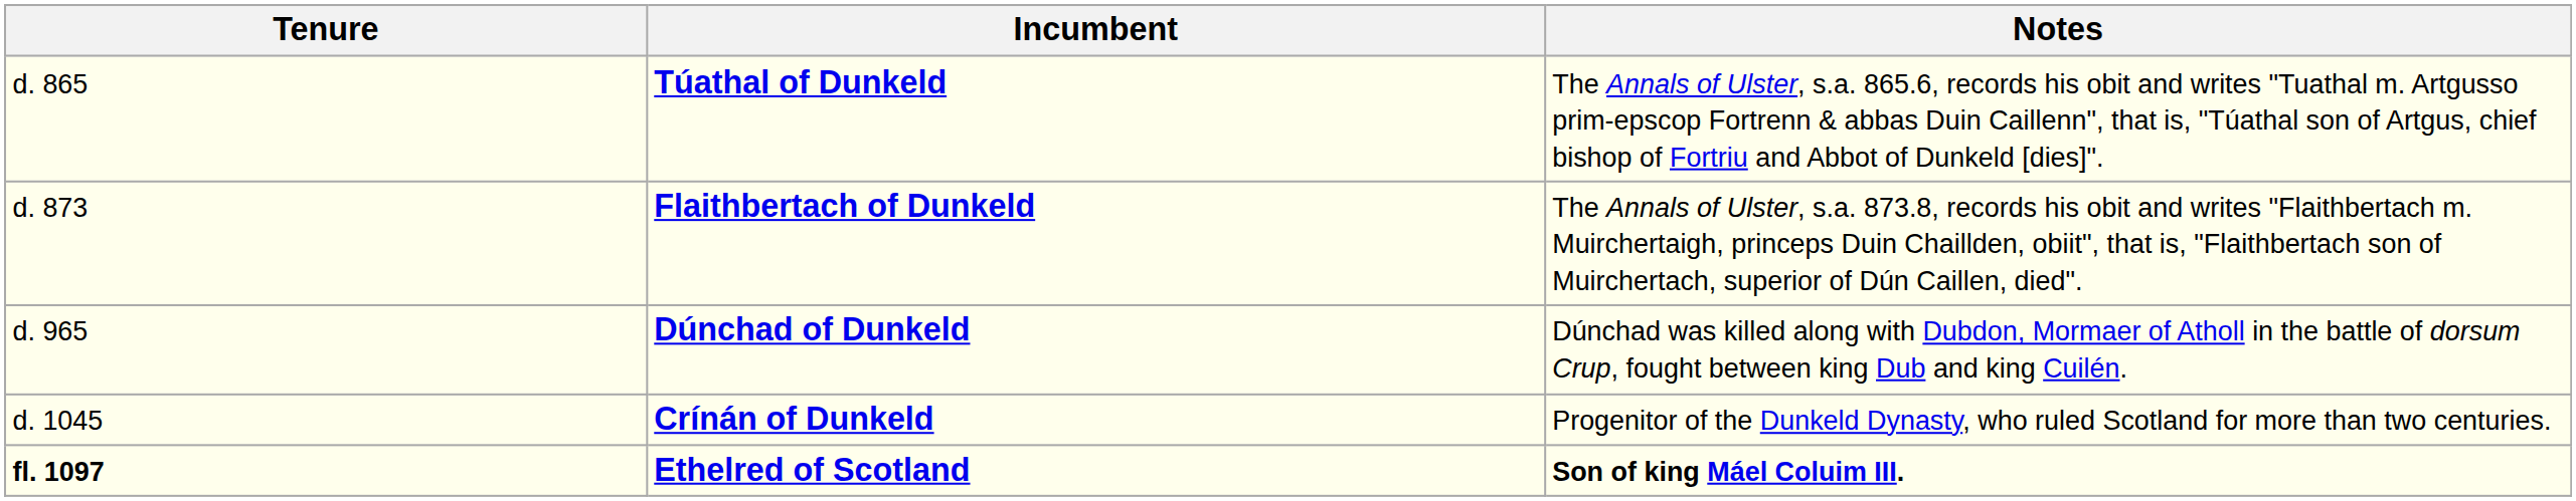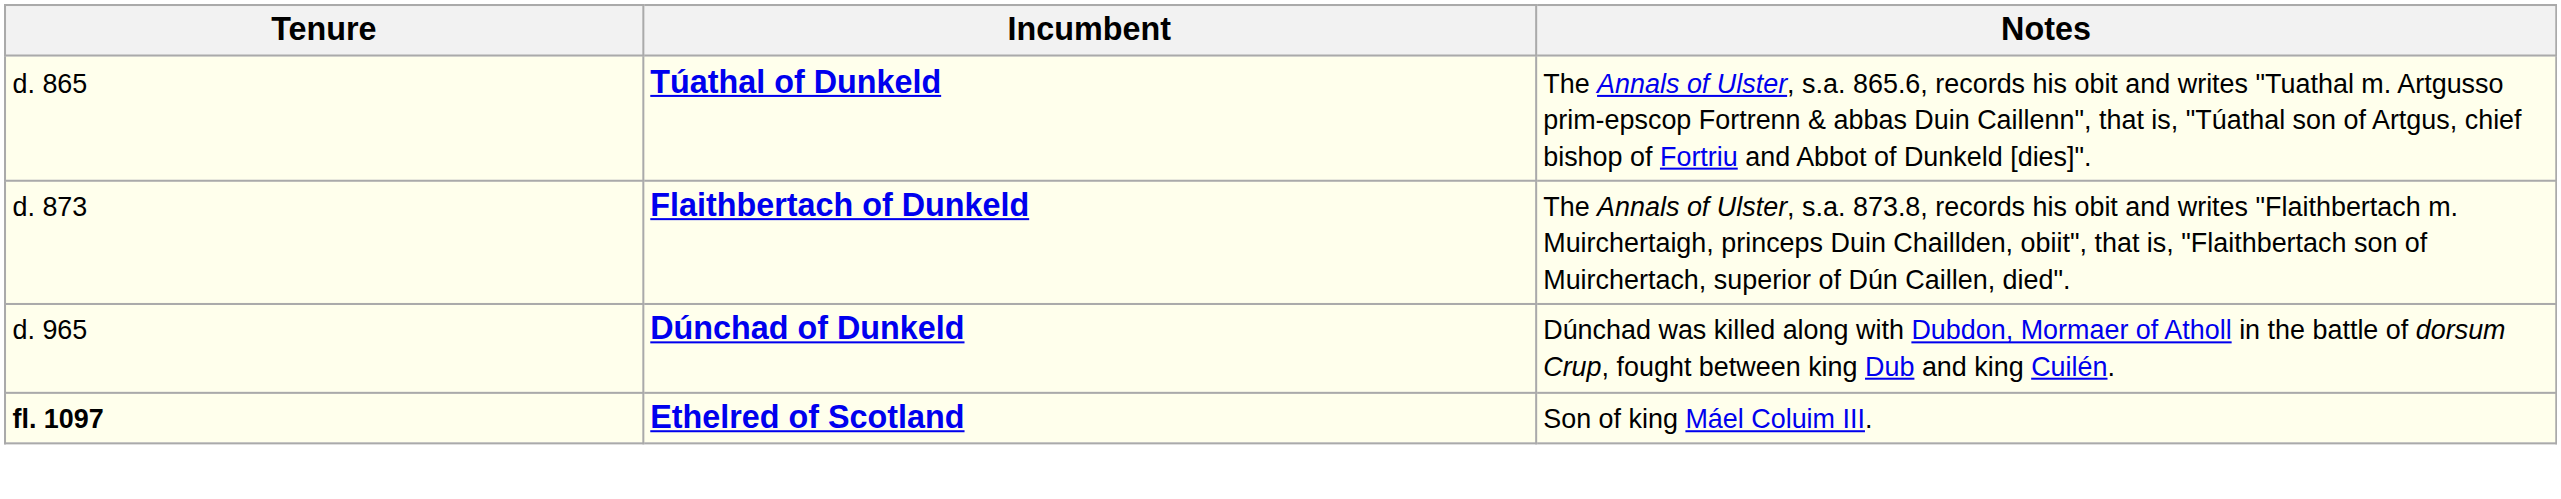- row: d. 1045 | Crínán of Dunkeld | Progenitor of the Dunkeld Dynasty, who ruled Scotland for more than two centuries.
Ethelred of Scotland | Notes: bold -> normal
